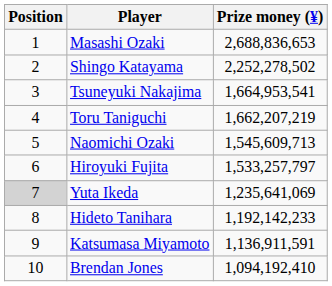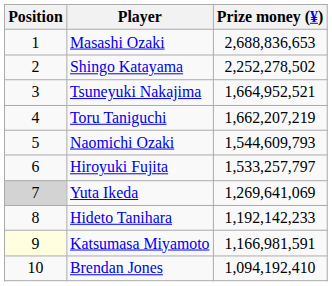Tsuneyuki Nakajima | Prize money (¥): 1,664,953,541 -> 1,664,952,521
Naomichi Ozaki | Prize money (¥): 1,545,609,713 -> 1,544,609,793
Yuta Ikeda | Prize money (¥): 1,235,641,069 -> 1,269,641,069
Katsumasa Miyamoto | Position: no background -> lightyellow background
Katsumasa Miyamoto | Prize money (¥): 1,136,911,591 -> 1,166,981,591
